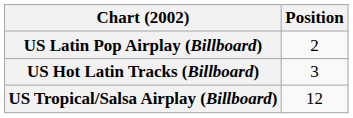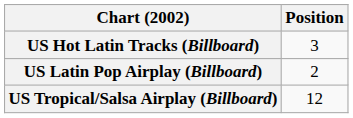rows swapped: US Hot Latin Tracks (Billboard) <-> US Latin Pop Airplay (Billboard)
